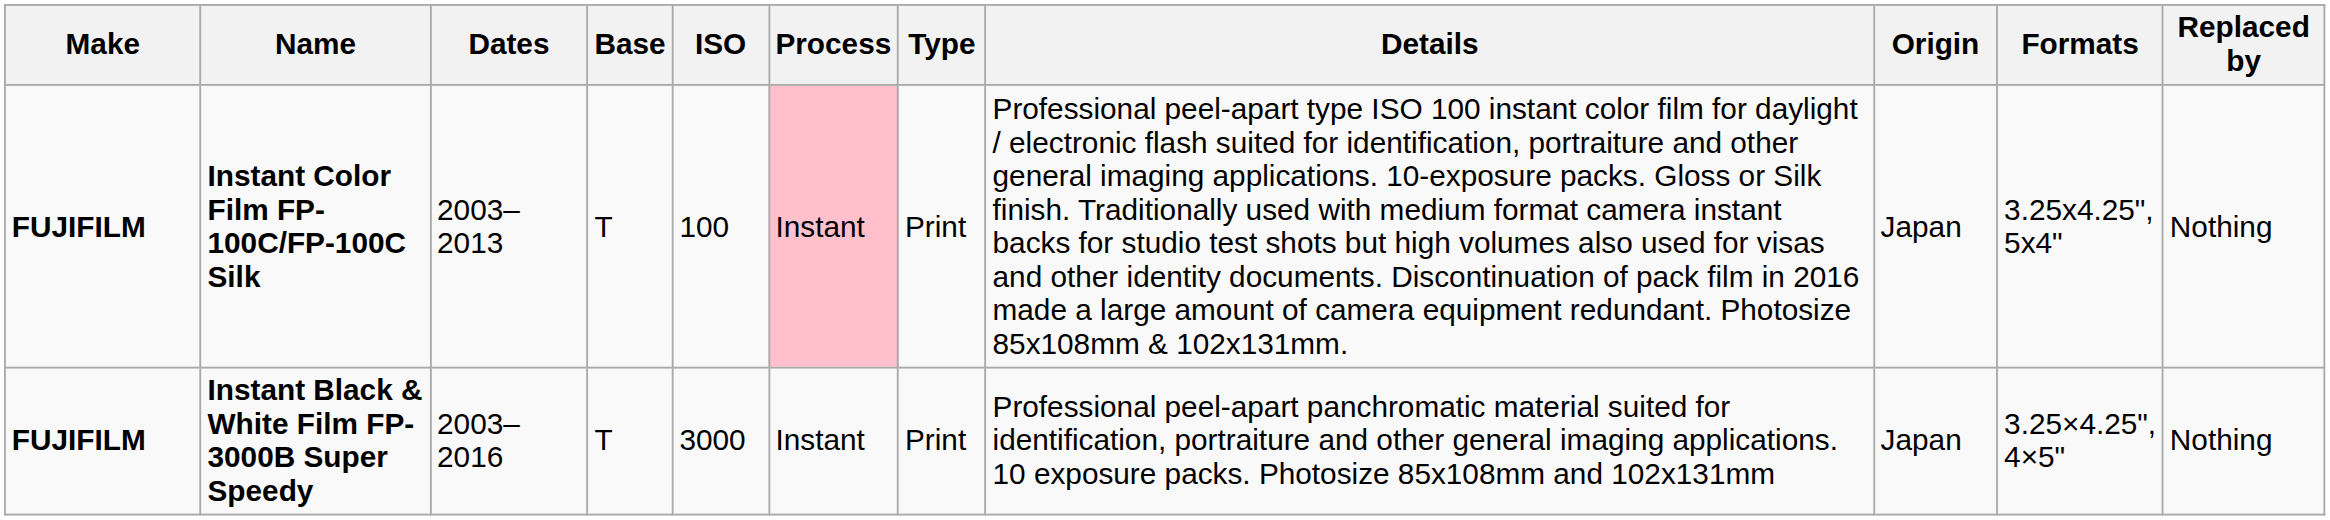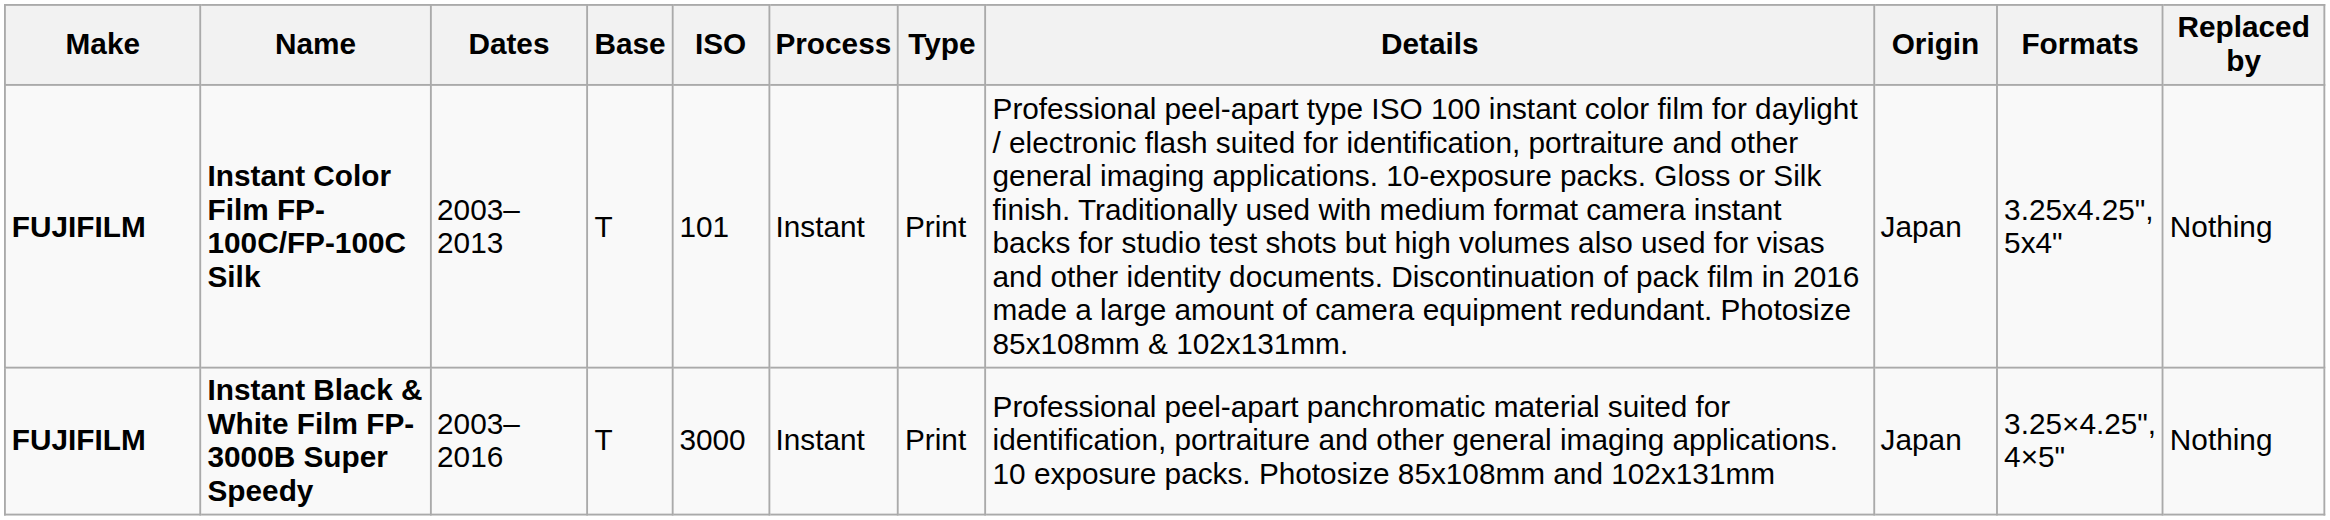Instant Color Film FP-100C/FP-100C Silk | ISO: 100 -> 101
Instant Color Film FP-100C/FP-100C Silk | Process: pink background -> no background
